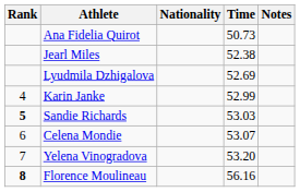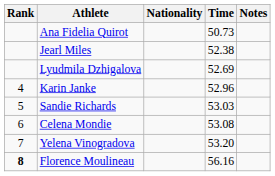Karin Janke | Time: 52.99 -> 52.96
Sandie Richards | Rank: bold -> normal
Celena Mondie | Time: 53.07 -> 53.08
